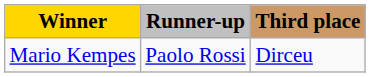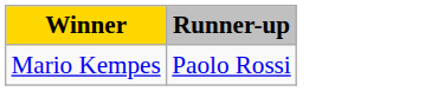- column: Third place | Dirceu
